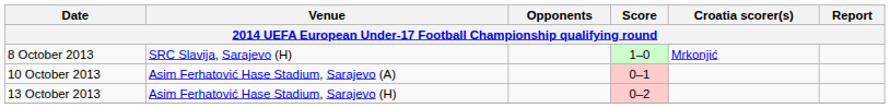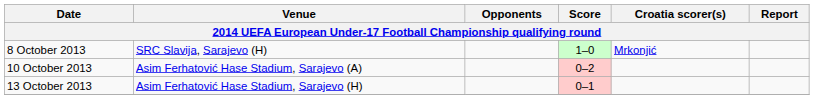10 October 2013 | Score: 0–1 -> 0–2
13 October 2013 | Score: 0–2 -> 0–1
